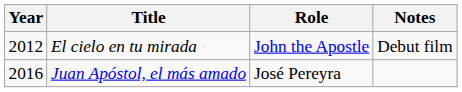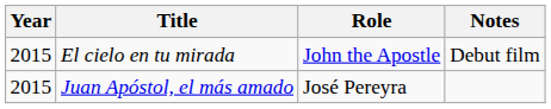El cielo en tu mirada | Year: 2012 -> 2015
Juan Apóstol, el más amado | Year: 2016 -> 2015
